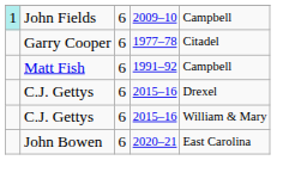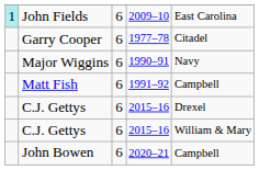John Fields | column 5: Campbell -> East Carolina
+ row: Major Wiggins | 6 | 1990–91 | Navy
John Bowen | column 5: East Carolina -> Campbell
